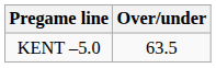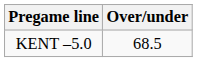KENT –5.0 | Over/under: 63.5 -> 68.5
